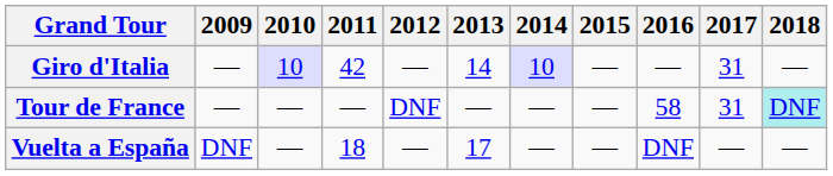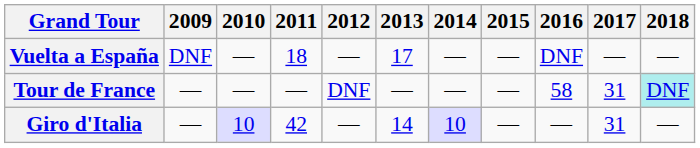rows swapped: Giro d'Italia <-> Vuelta a España
